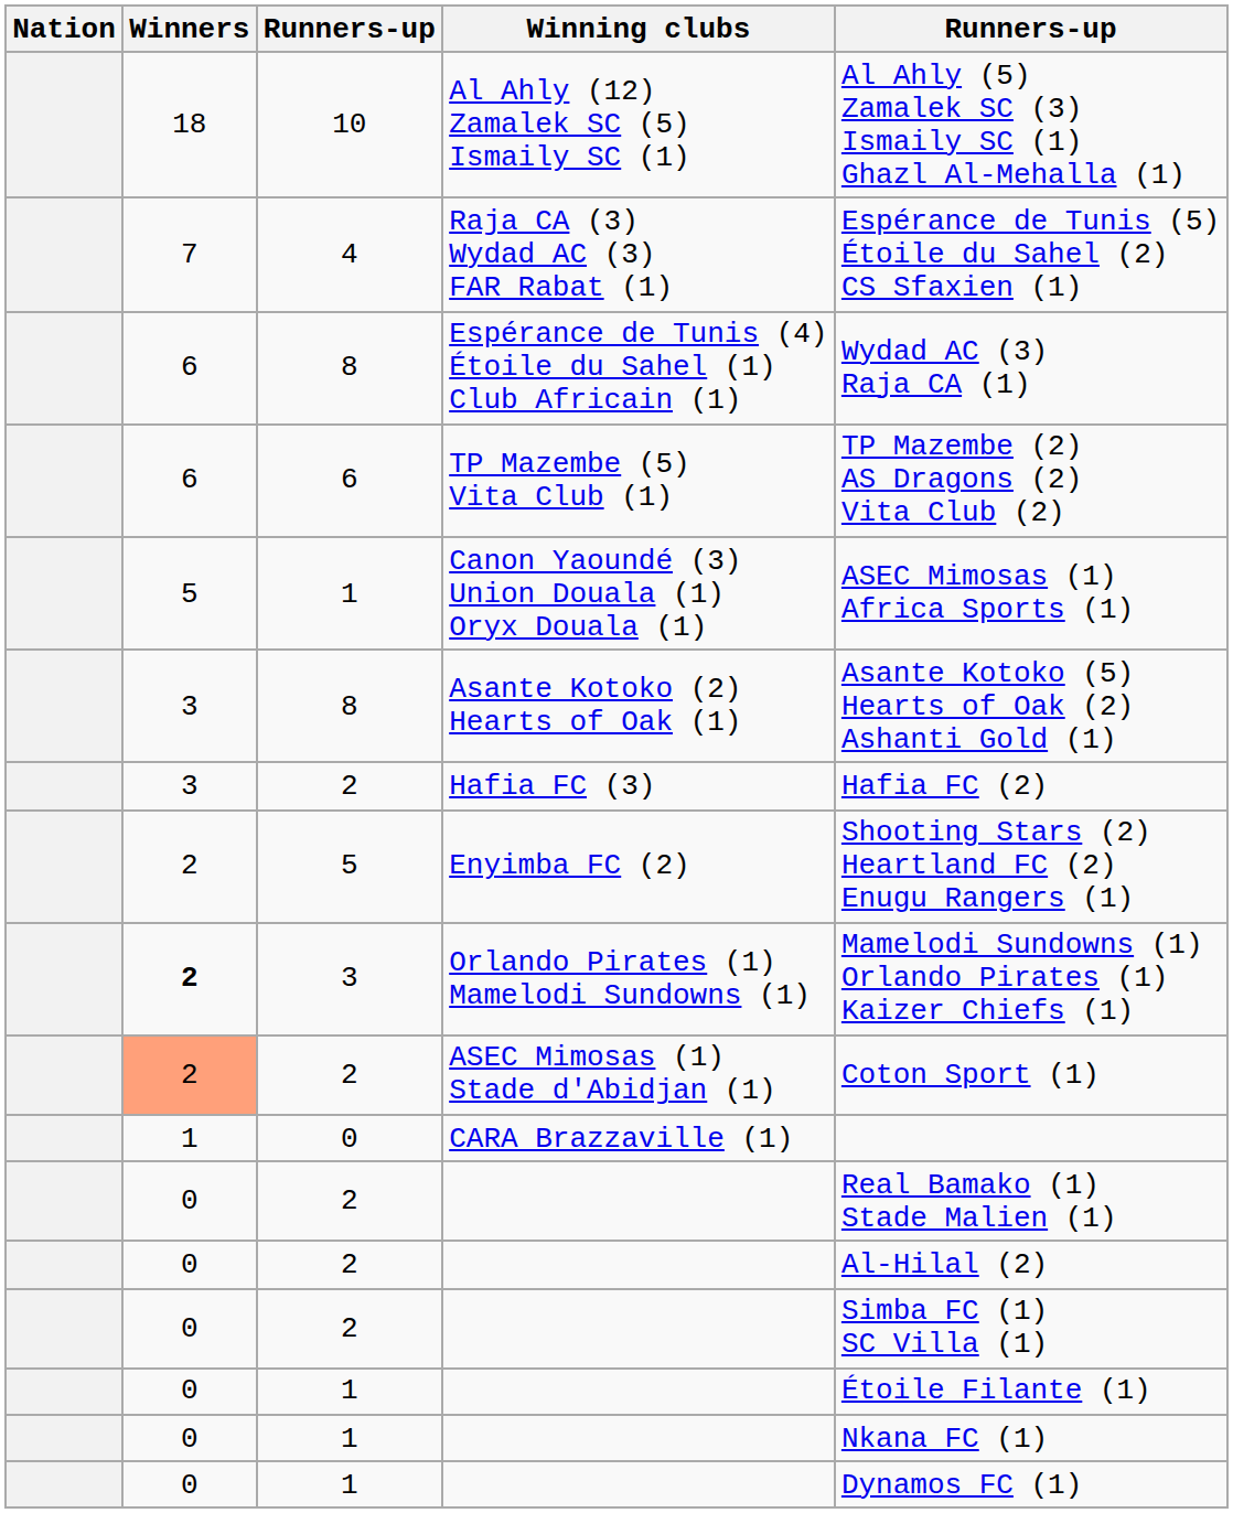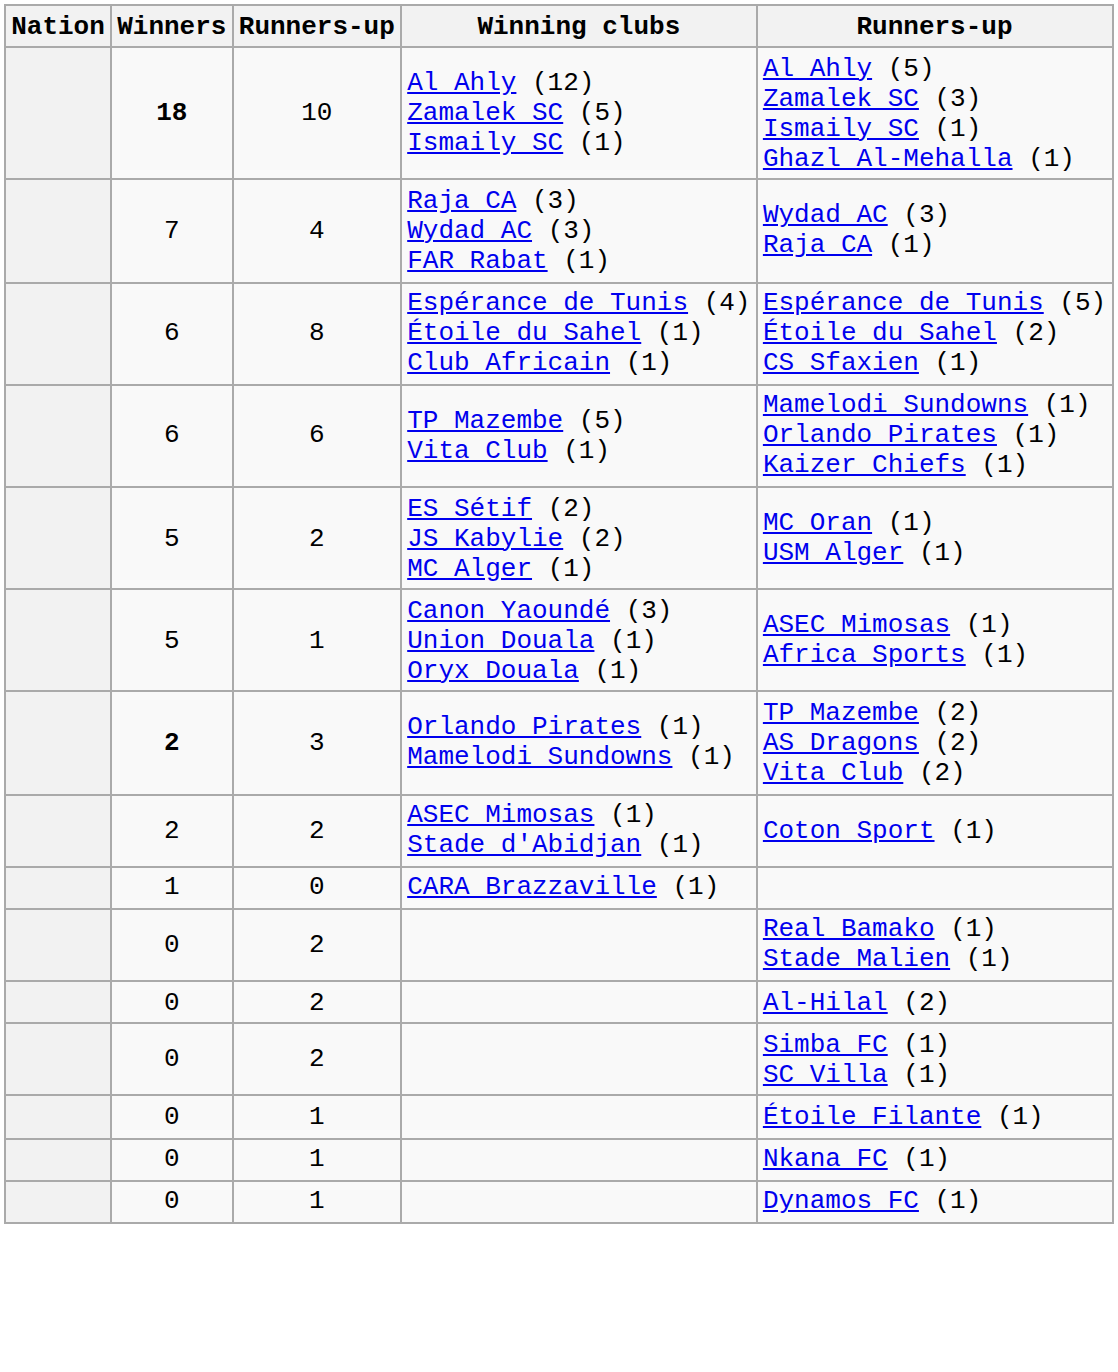Al Ahly (12) Zamalek SC (5) Ismaily SC (1) | Winners: normal -> bold
Raja CA (3) Wydad AC (3) FAR Rabat (1) | column 5: Espérance de Tunis (5) Étoile du Sahel (2) CS Sfaxien (1) -> Wydad AC (3) Raja CA (1)
Espérance de Tunis (4) Étoile du Sahel (1) Club Africain (1) | column 5: Wydad AC (3) Raja CA (1) -> Espérance de Tunis (5) Étoile du Sahel (2) CS Sfaxien (1)
TP Mazembe (5) Vita Club (1) | column 5: TP Mazembe (2) AS Dragons (2) Vita Club (2) -> Mamelodi Sundowns (1) Orlando Pirates (1) Kaizer Chiefs (1)
+ row: 5 | 2 | ES Sétif (2) JS Kabylie (2) MC Alger (1) | MC Oran (1) USM Alger (1)
- row: 3 | 8 | Asante Kotoko (2) Hearts of Oak (1) | Asante Kotoko (5) Hearts of Oak (2) Ashanti Gold (1)
- row: 3 | 2 | Hafia FC (3) | Hafia FC (2)
- row: 2 | 5 | Enyimba FC (2) | Shooting Stars (2) Heartland FC (2) Enugu Rangers (1)
Orlando Pirates (1) Mamelodi Sundowns (1) | column 5: Mamelodi Sundowns (1) Orlando Pirates (1) Kaizer Chiefs (1) -> TP Mazembe (2) AS Dragons (2) Vita Club (2)
ASEC Mimosas (1) Stade d'Abidjan (1) | Winners: lightsalmon background -> no background
